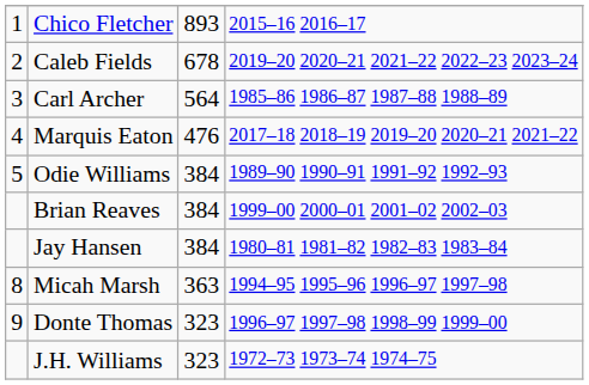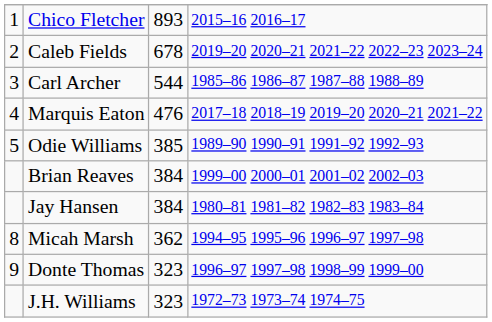Carl Archer | column 3: 564 -> 544
Odie Williams | column 3: 384 -> 385
Micah Marsh | column 3: 363 -> 362
